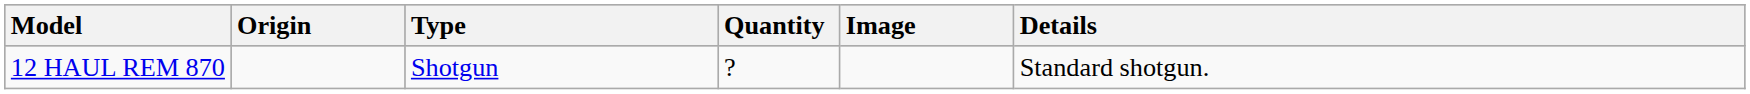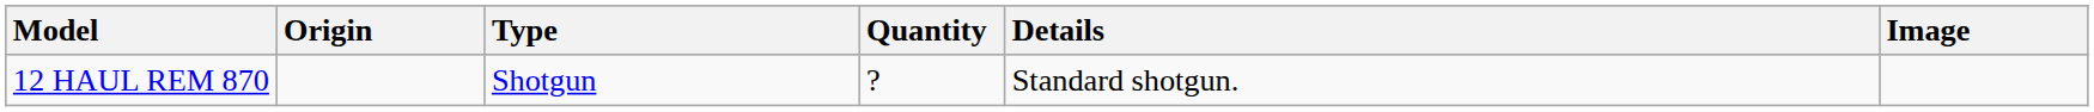columns swapped: Image <-> Details
